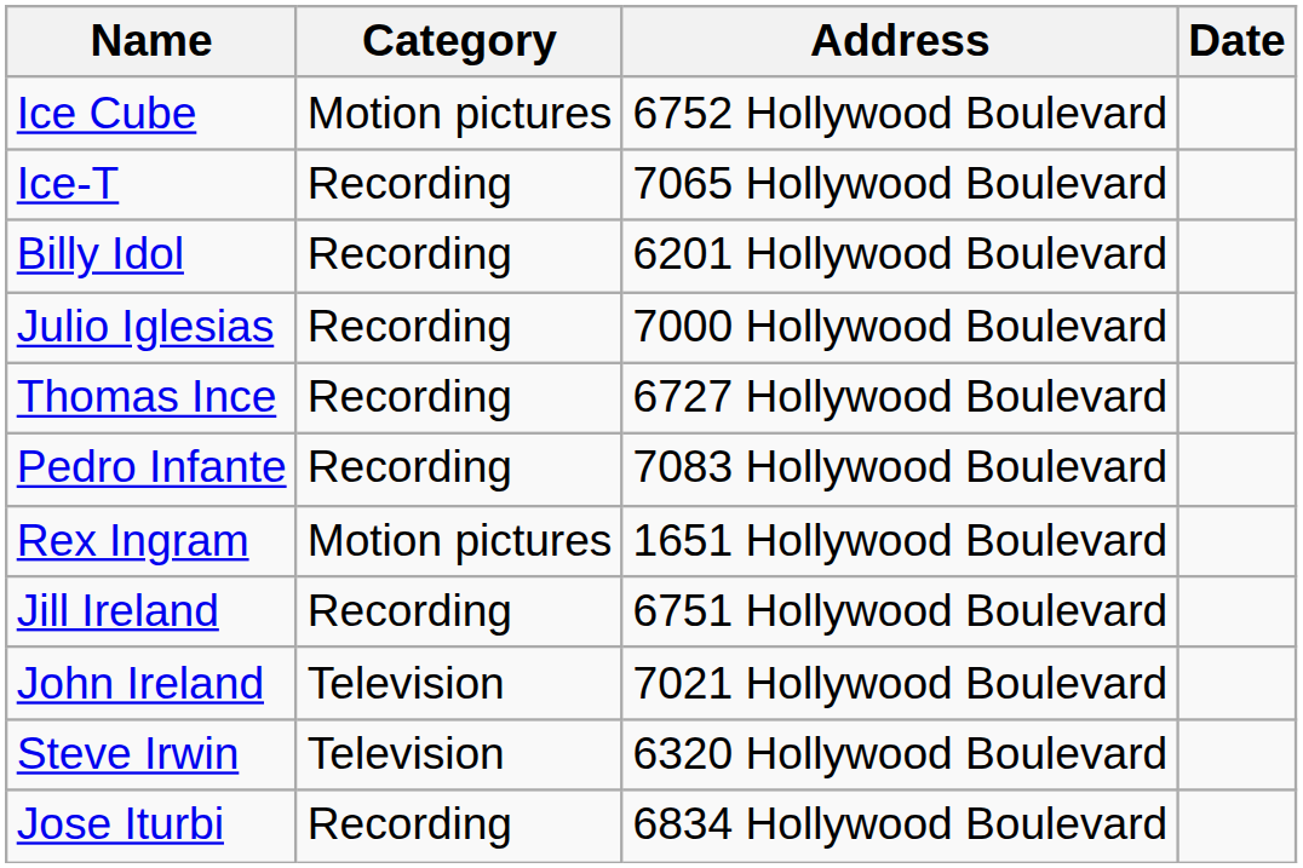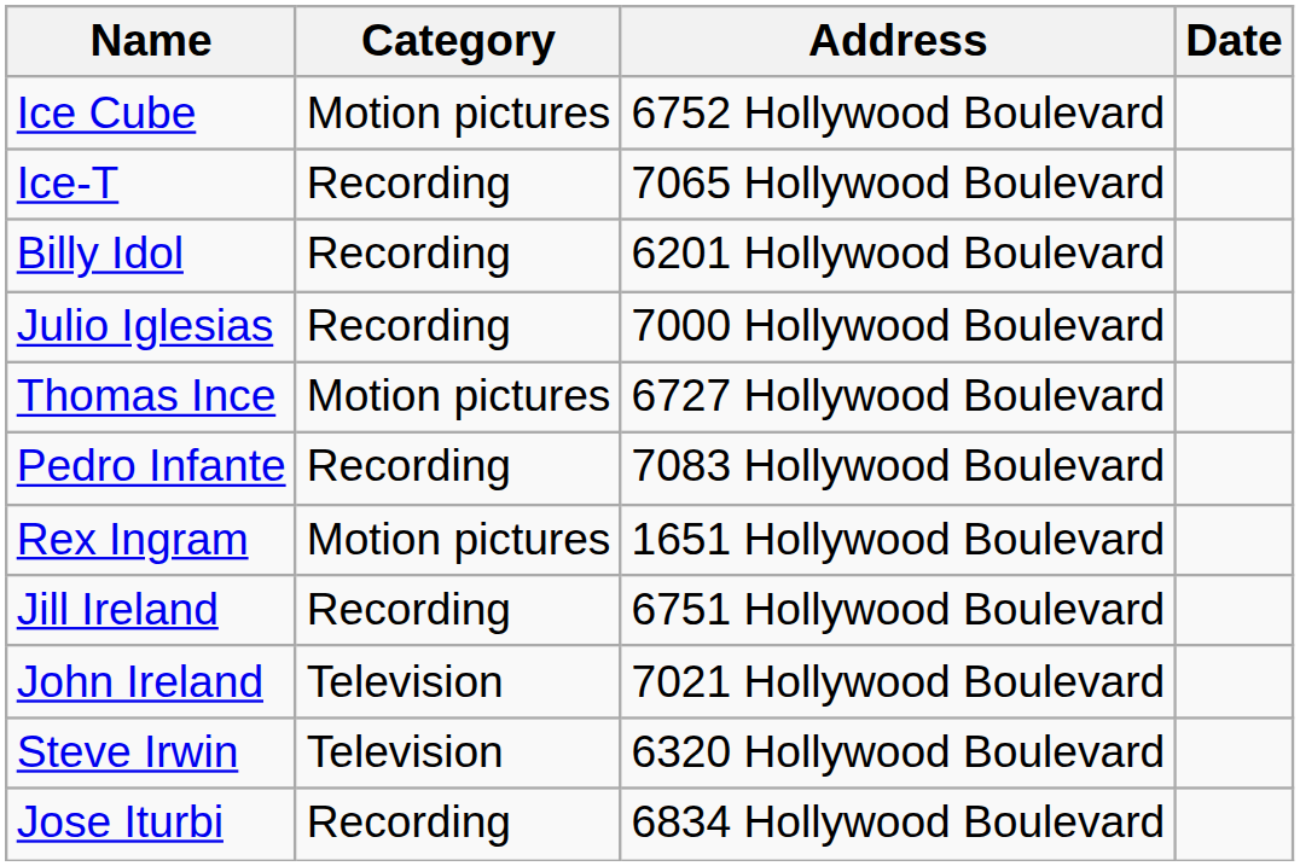Thomas Ince | Category: Recording -> Motion pictures
